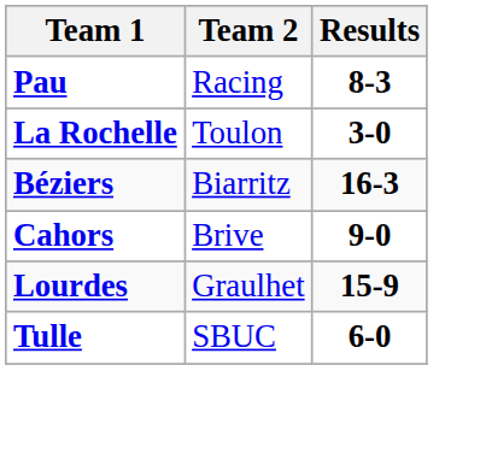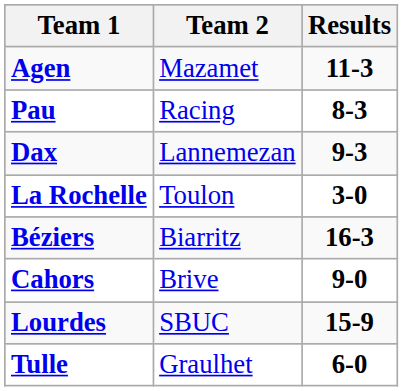+ row: Agen | Mazamet | 11-3
+ row: Dax | Lannemezan | 9-3
Lourdes | Team 2: Graulhet -> SBUC
Tulle | Team 2: SBUC -> Graulhet
